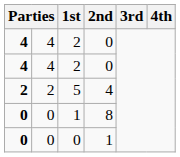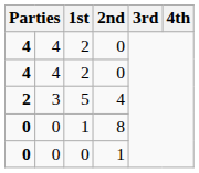5 | column 2: 2 -> 3
